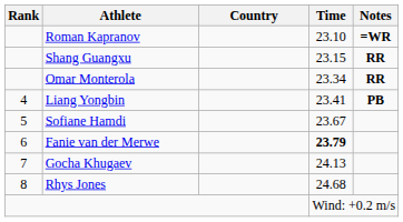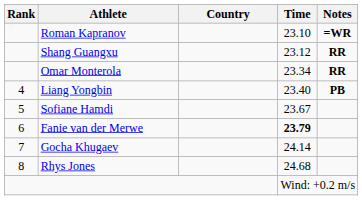Shang Guangxu | Time: 23.15 -> 23.12
Liang Yongbin | Time: 23.41 -> 23.40
Gocha Khugaev | Time: 24.13 -> 24.14
